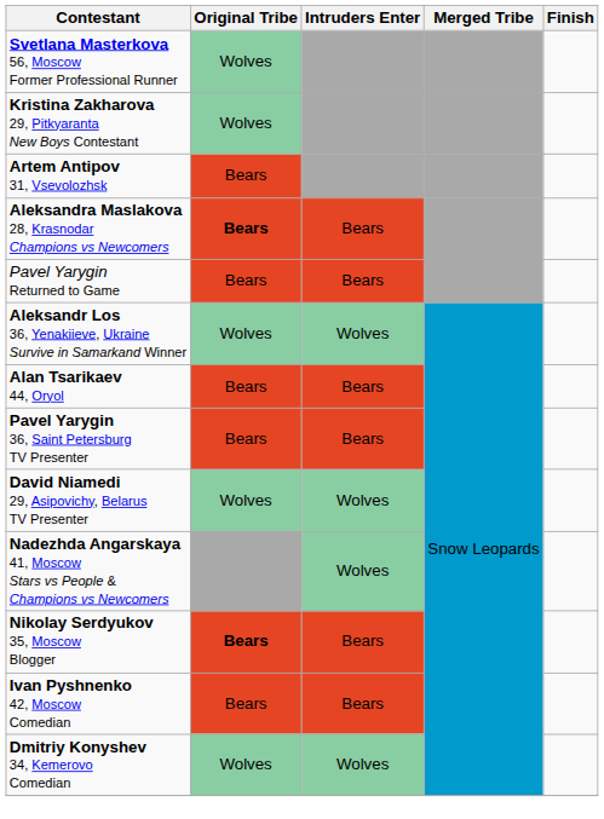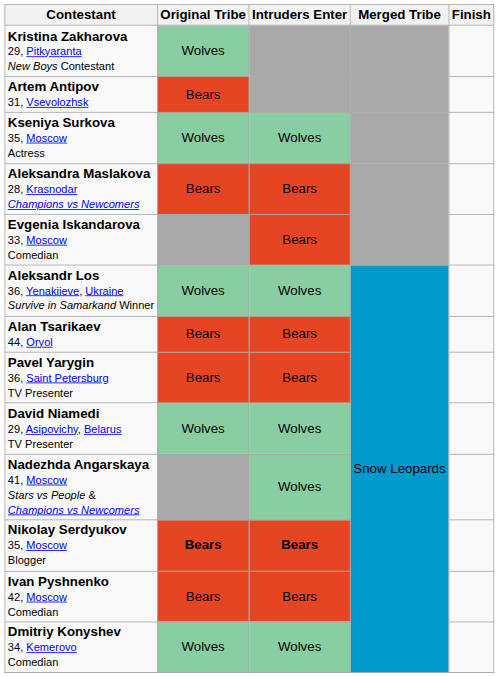- row: Svetlana Masterkova 56, Moscow Former Professional Runner | Wolves
+ row: Kseniya Surkova 35, Moscow Actress | Wolves | Wolves
Aleksandra Maslakova 28, Krasnodar Champions vs Newcomers | Original Tribe: bold -> normal
- row: Pavel Yarygin Returned to Game | Bears | Bears
+ row: Evgenia Iskandarova 33, Moscow Comedian | Bears
Nikolay Serdyukov 35, Moscow Blogger | Intruders Enter: normal -> bold
